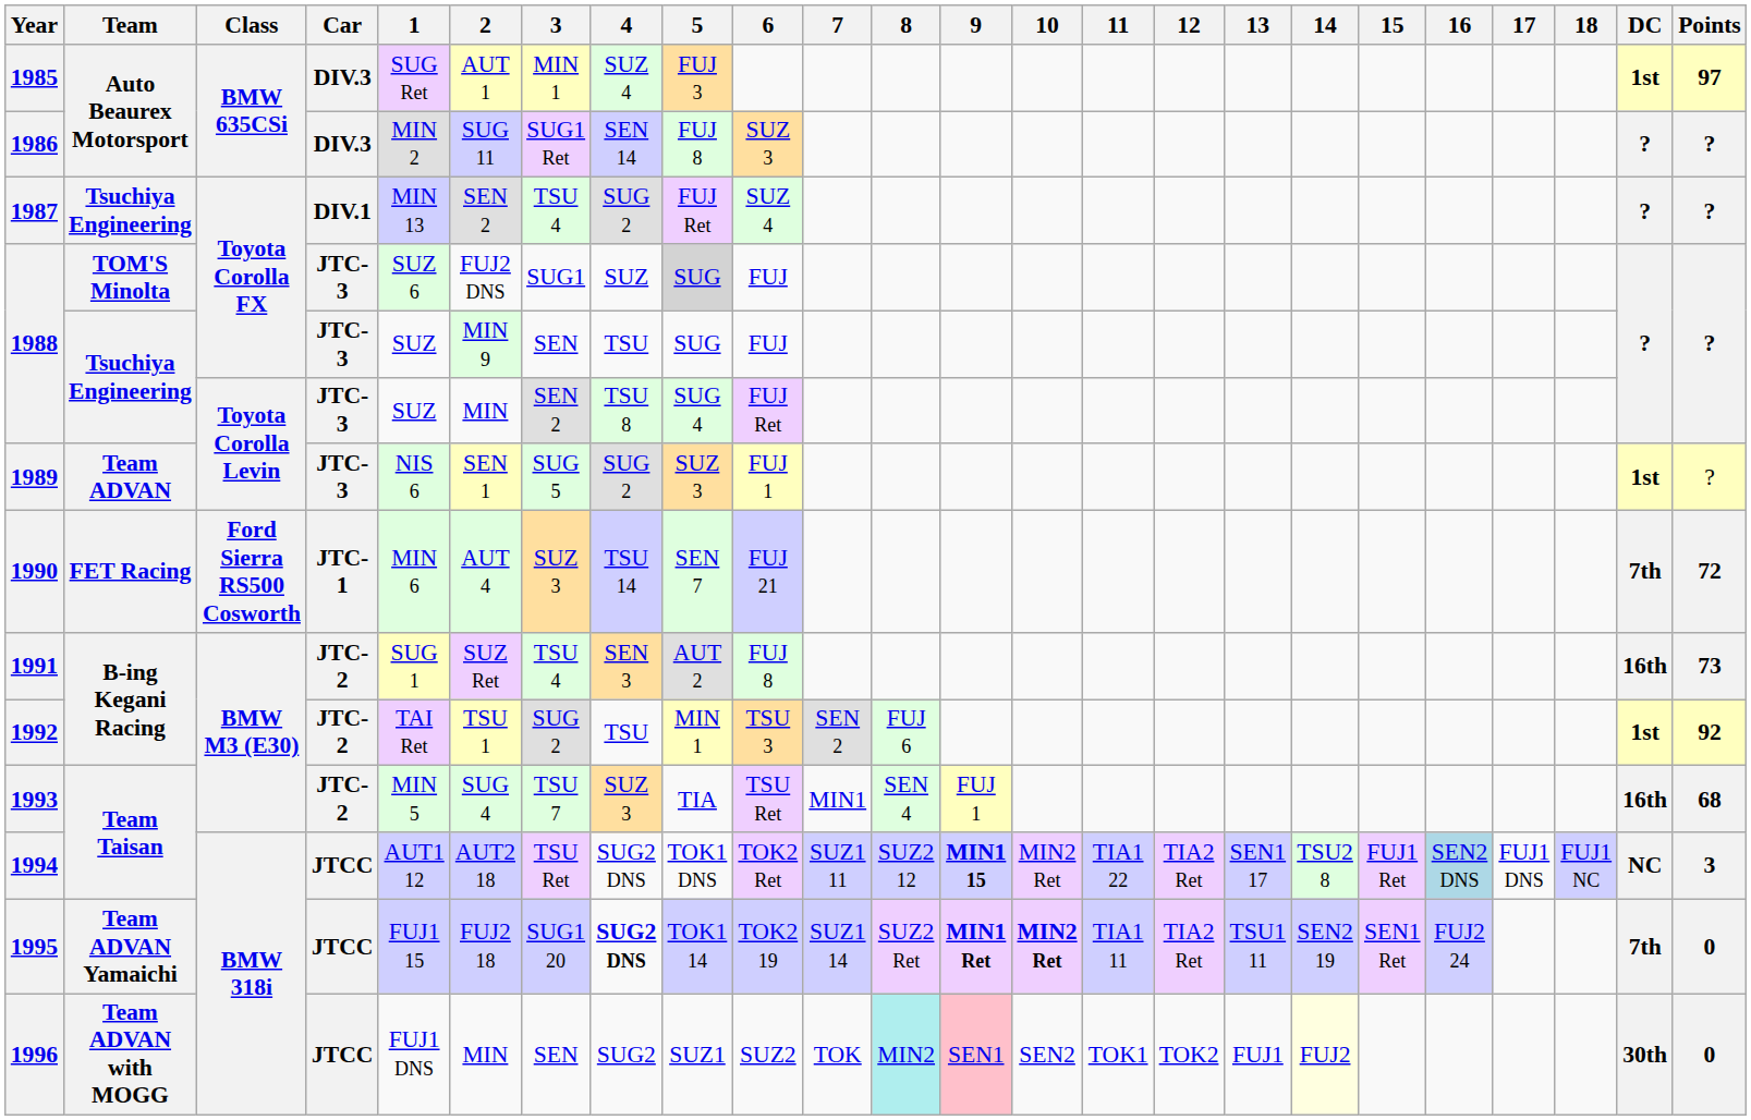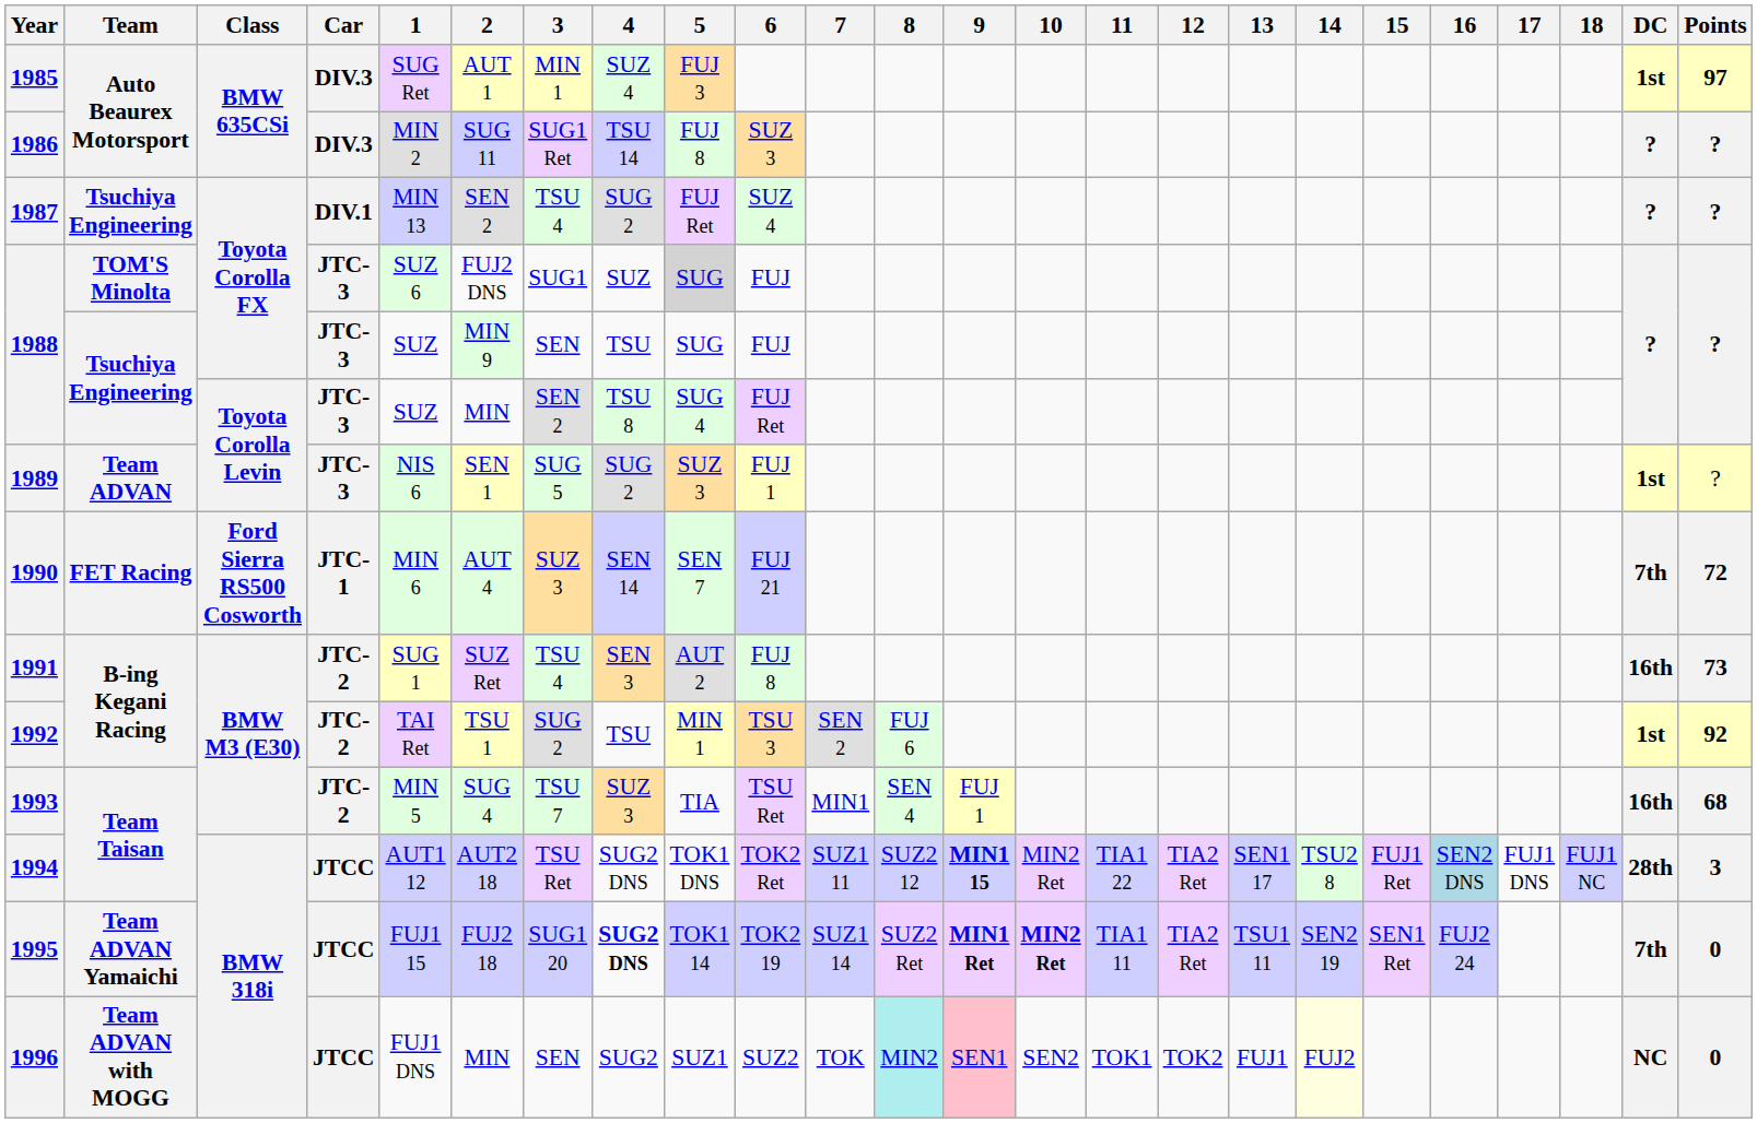1986 | 4: SEN 14 -> TSU 14
1990 | 4: TSU 14 -> SEN 14
1994 | DC: NC -> 28th
1996 | DC: 30th -> NC
